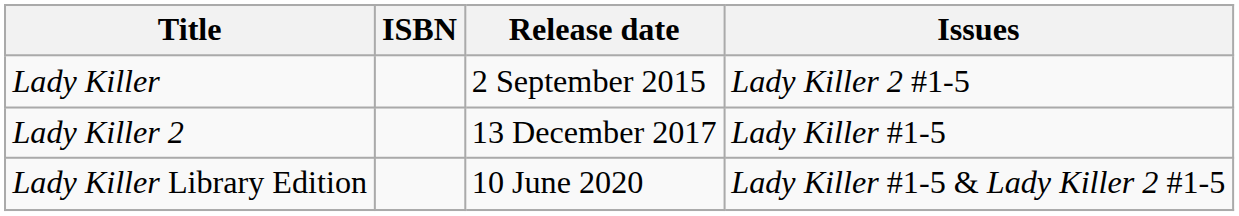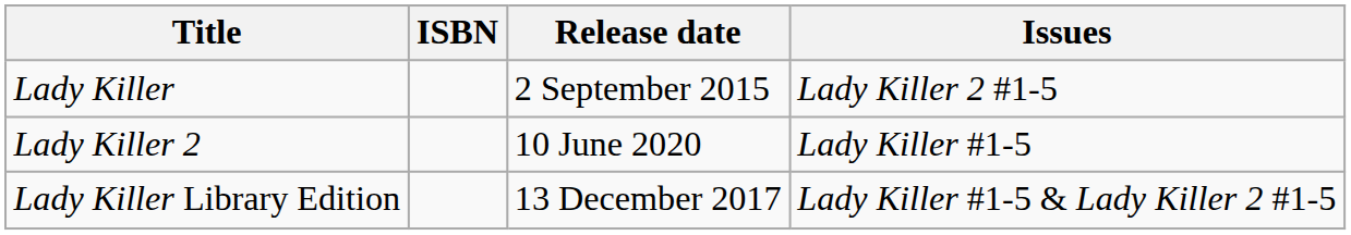Lady Killer 2 | Release date: 13 December 2017 -> 10 June 2020
Lady Killer Library Edition | Release date: 10 June 2020 -> 13 December 2017
